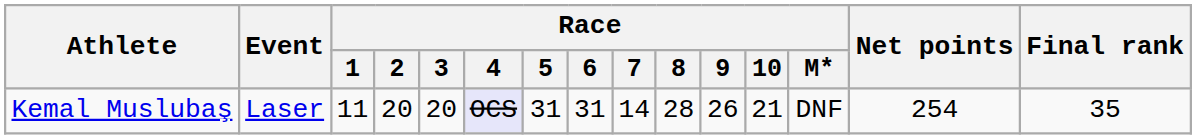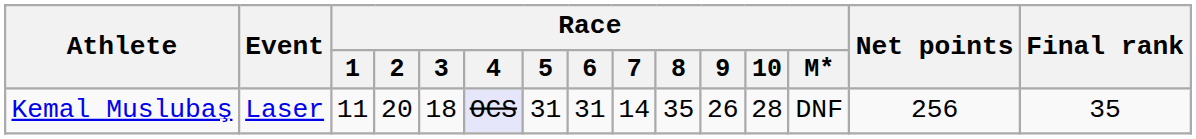Kemal Muslubaş | Race / 3: 20 -> 18
Kemal Muslubaş | Race / 8: 28 -> 35
Kemal Muslubaş | Race / 10: 21 -> 28
Kemal Muslubaş | Net points: 254 -> 256
